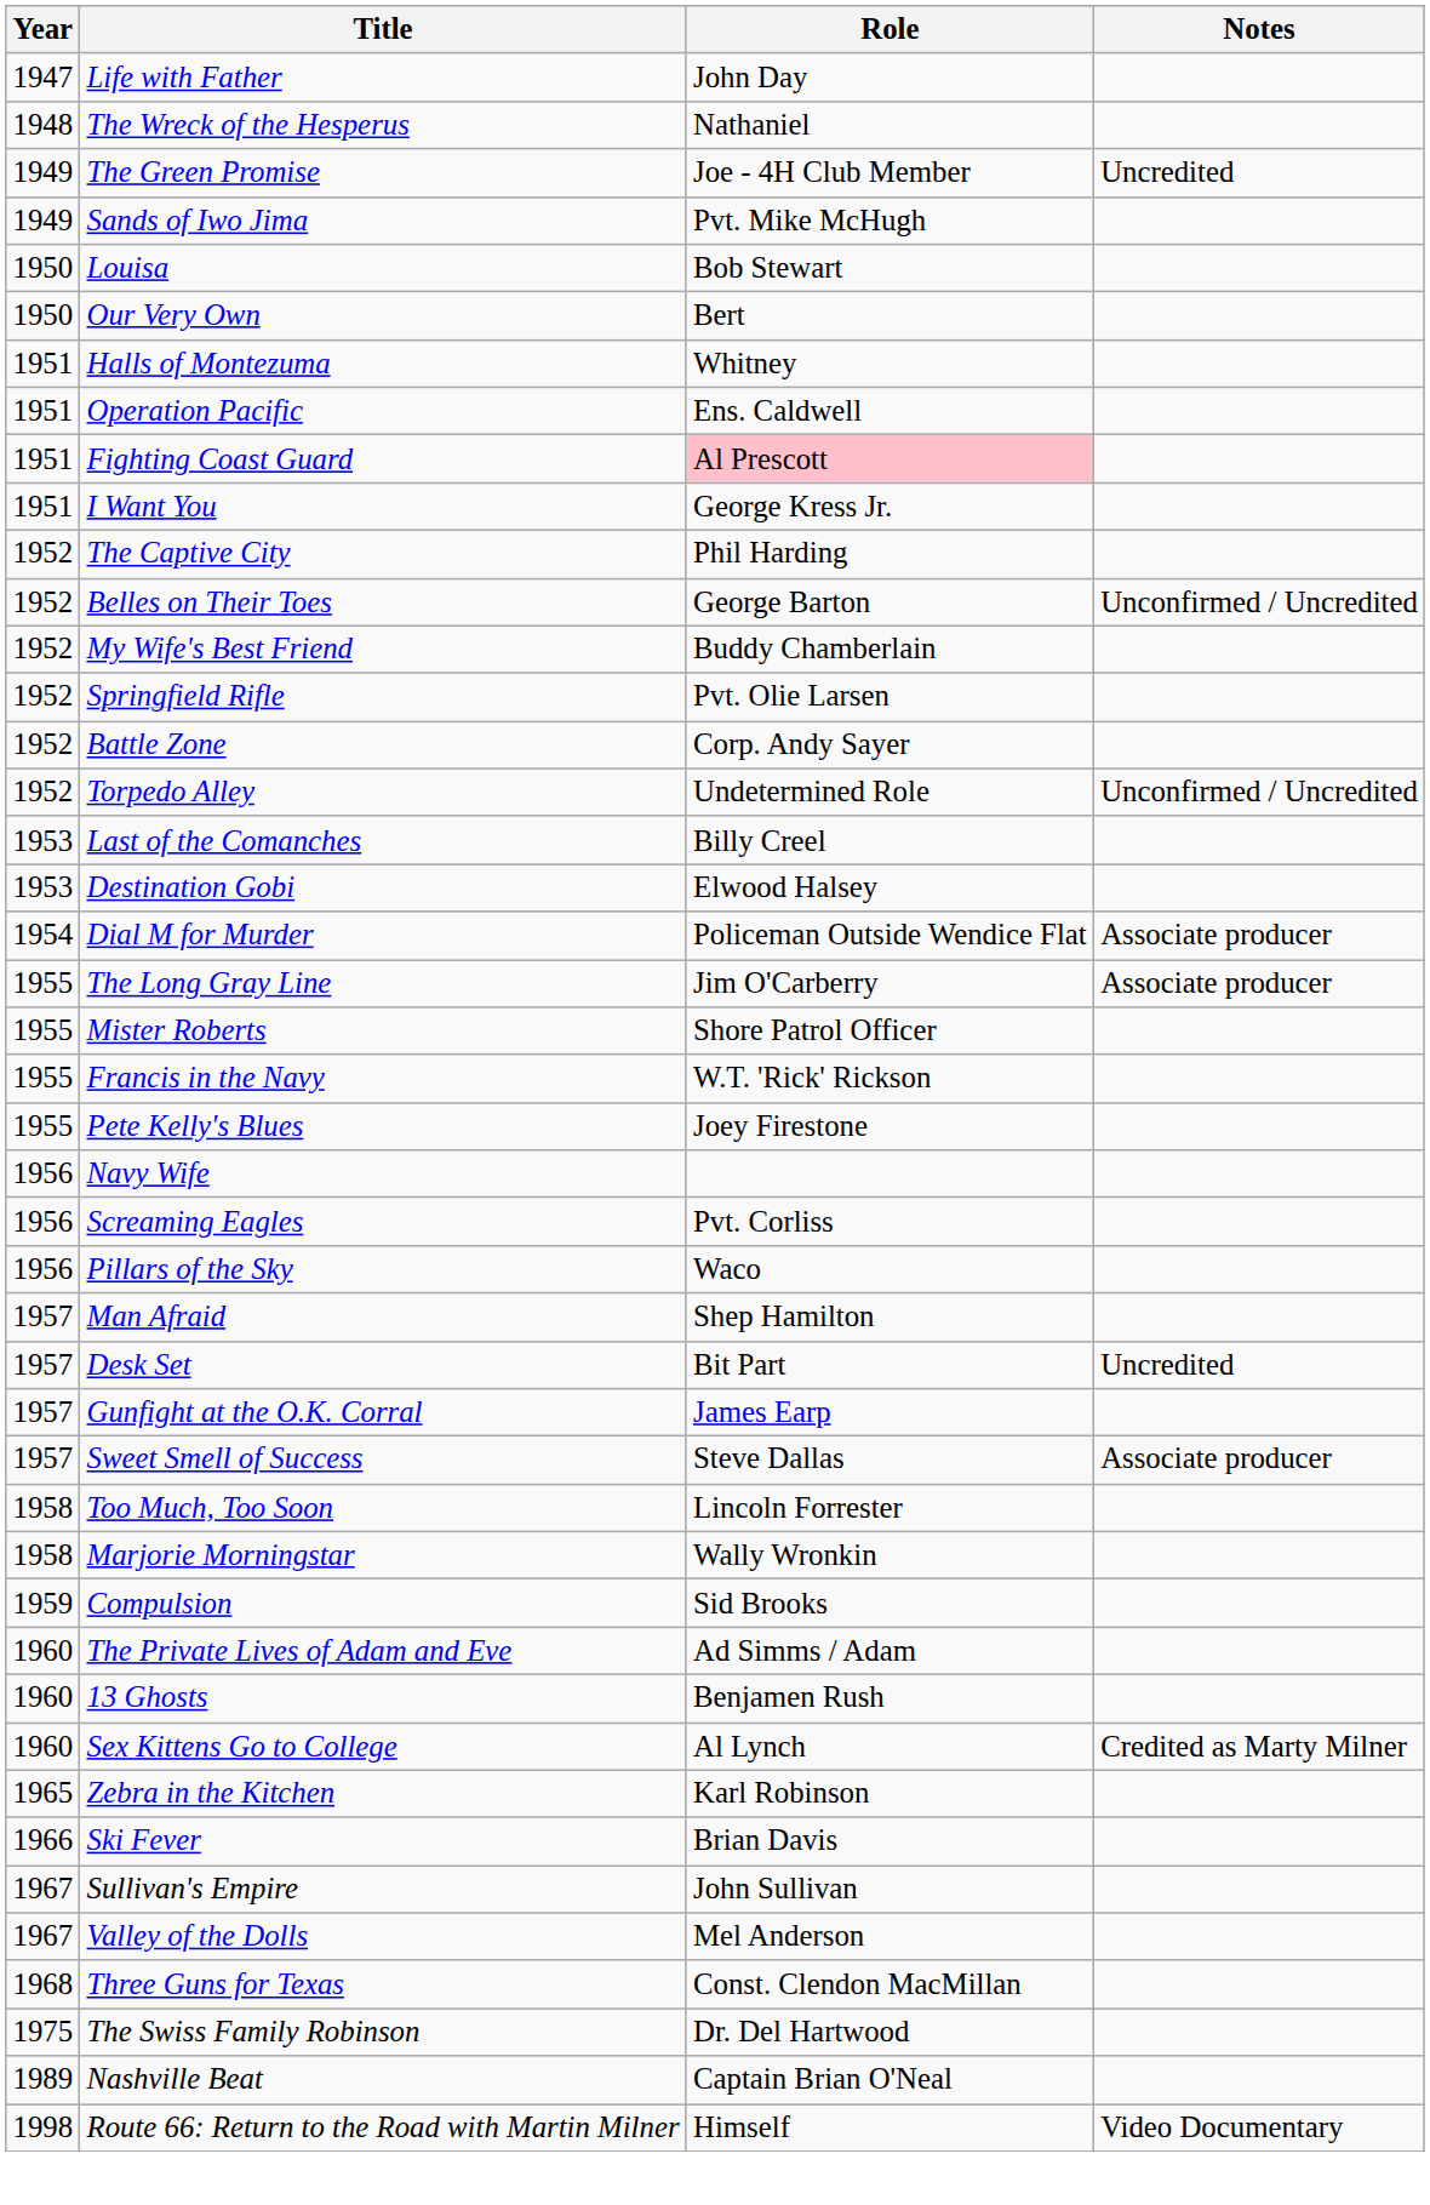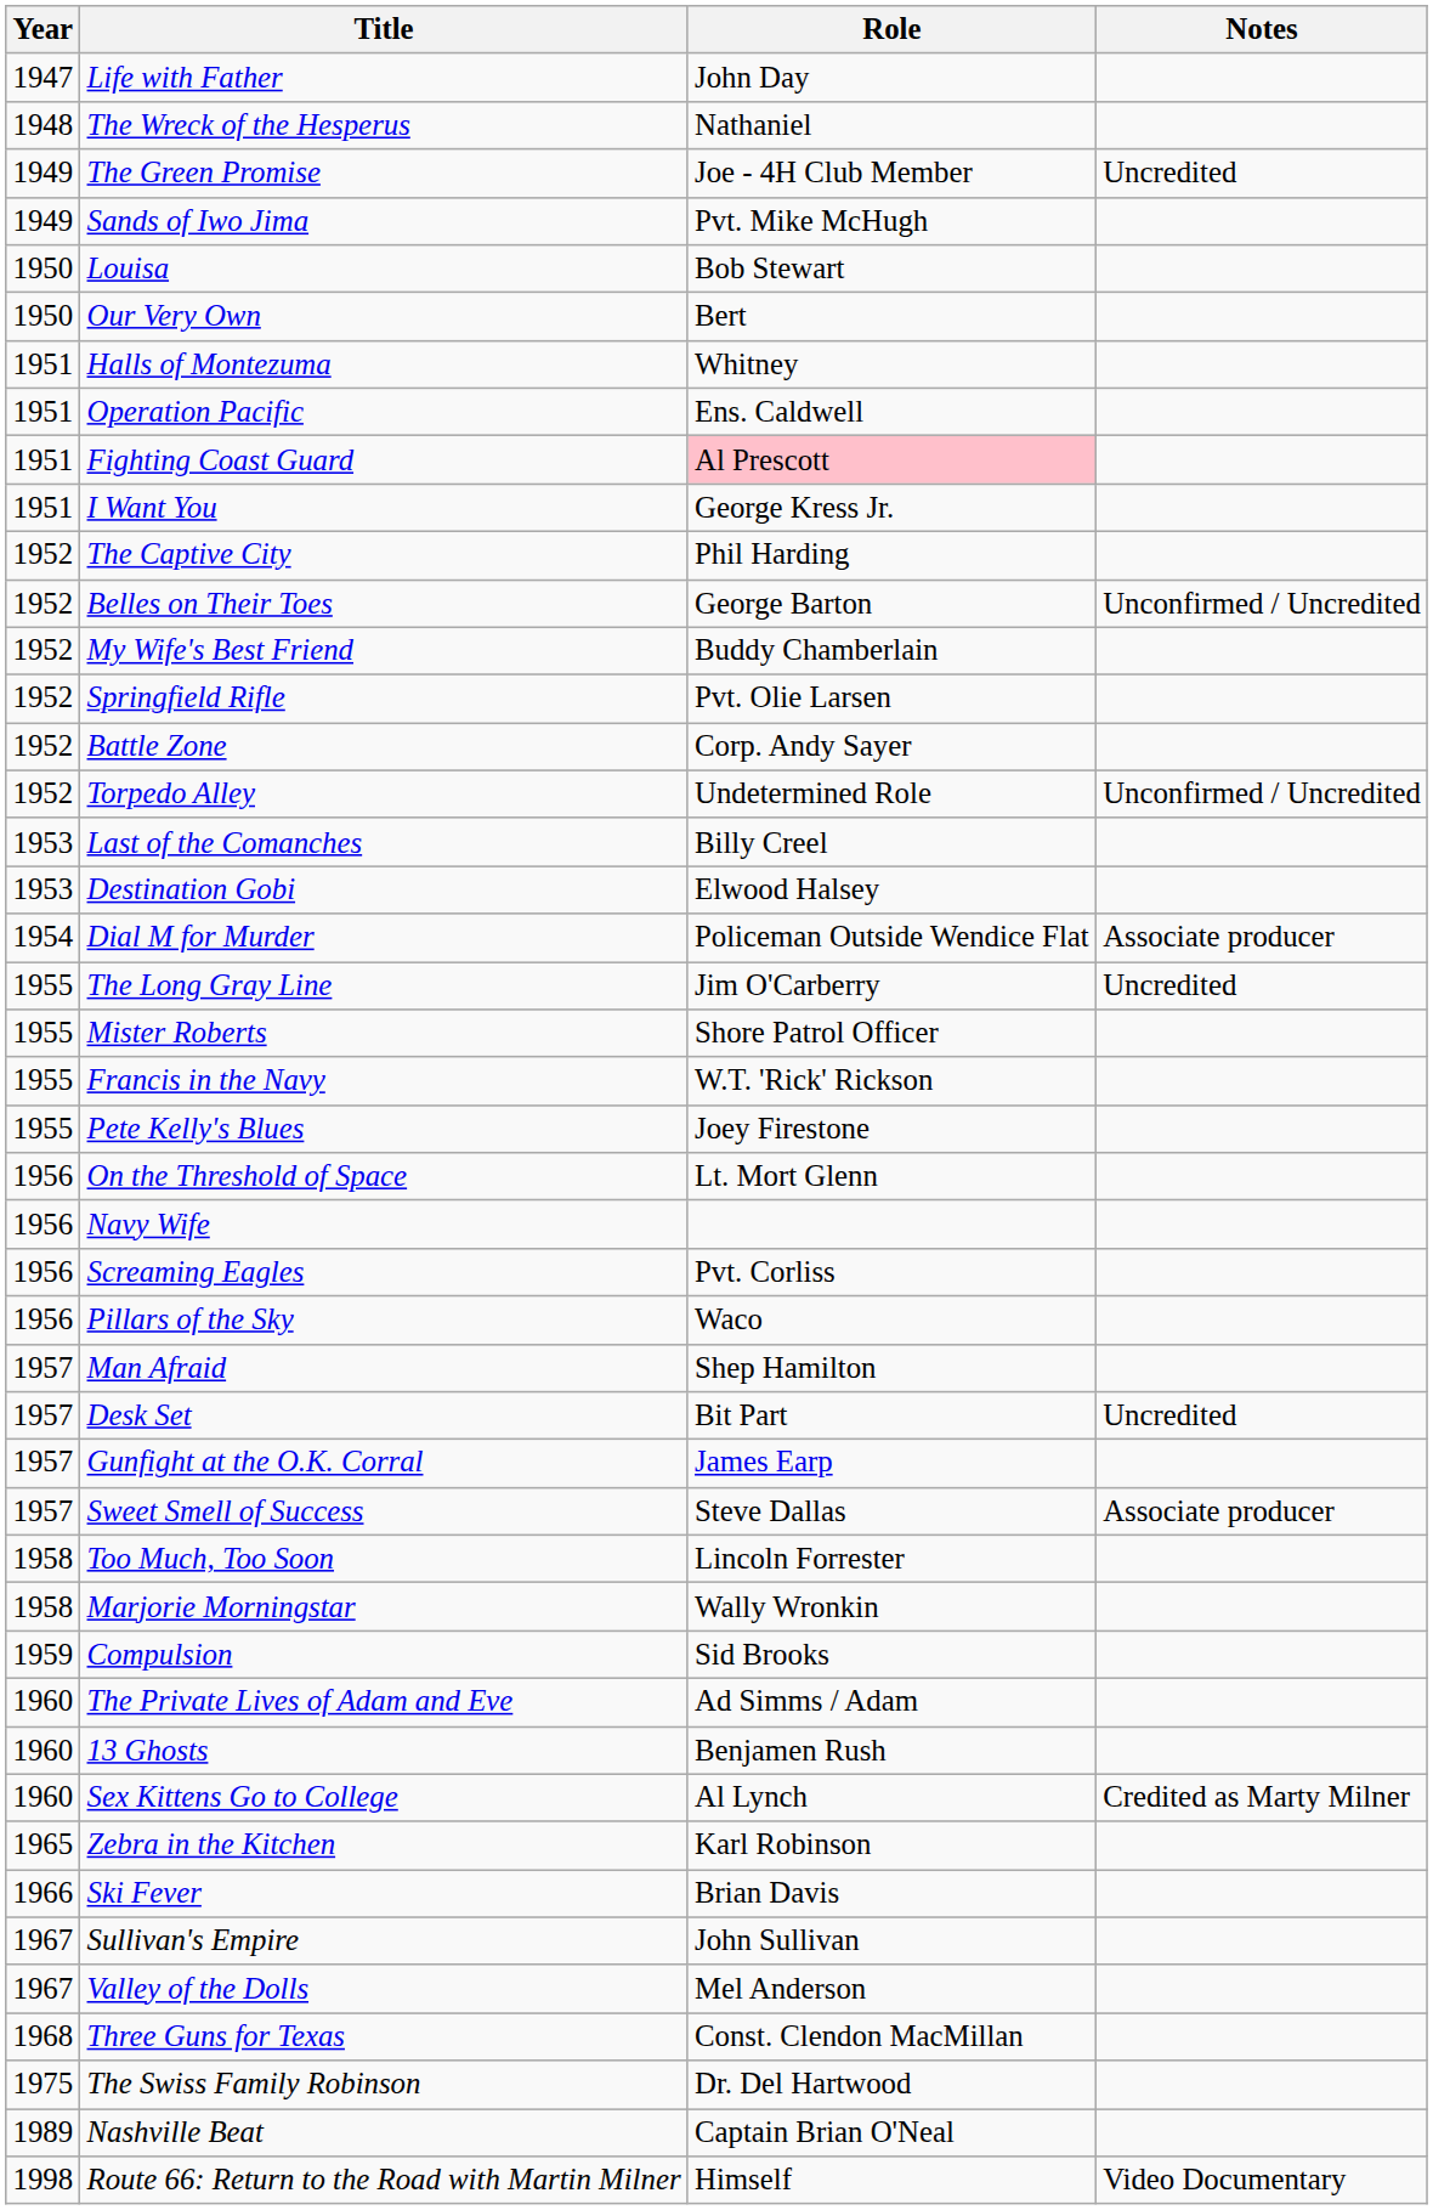The Long Gray Line | Notes: Associate producer -> Uncredited
+ row: 1956 | On the Threshold of Space | Lt. Mort Glenn
